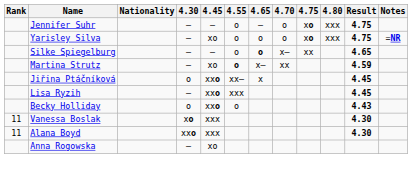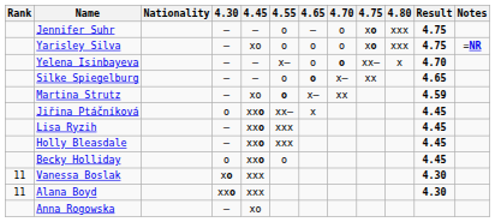+ row: Yelena Isinbayeva | – | – | x– | o | o | xx– | x | 4.70
+ row: Holly Bleasdale | – | xxo | xxx | 4.45
Becky Holliday | Result: 4.43 -> 4.45
